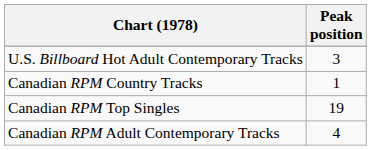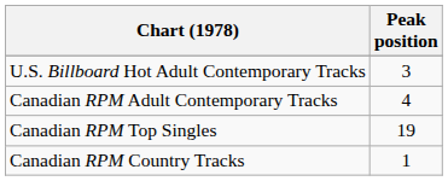rows swapped: Canadian RPM Country Tracks <-> Canadian RPM Adult Contemporary Tracks
